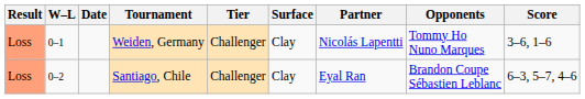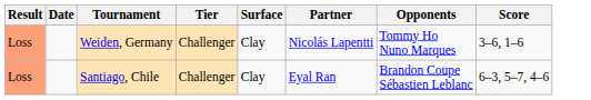- column: W–L | 0–1 | 0–2
